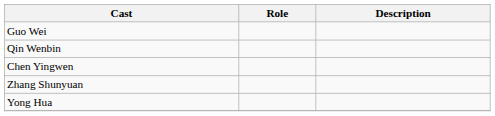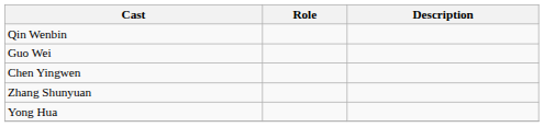rows swapped: Guo Wei <-> Qin Wenbin
